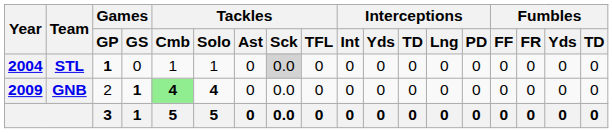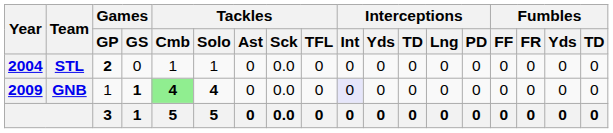STL | Games / GP: 1 -> 2
STL | Tackles / Sck: lightgrey background -> no background
GNB | Games / GP: 2 -> 1
GNB | Interceptions / Int: no background -> lavender background
